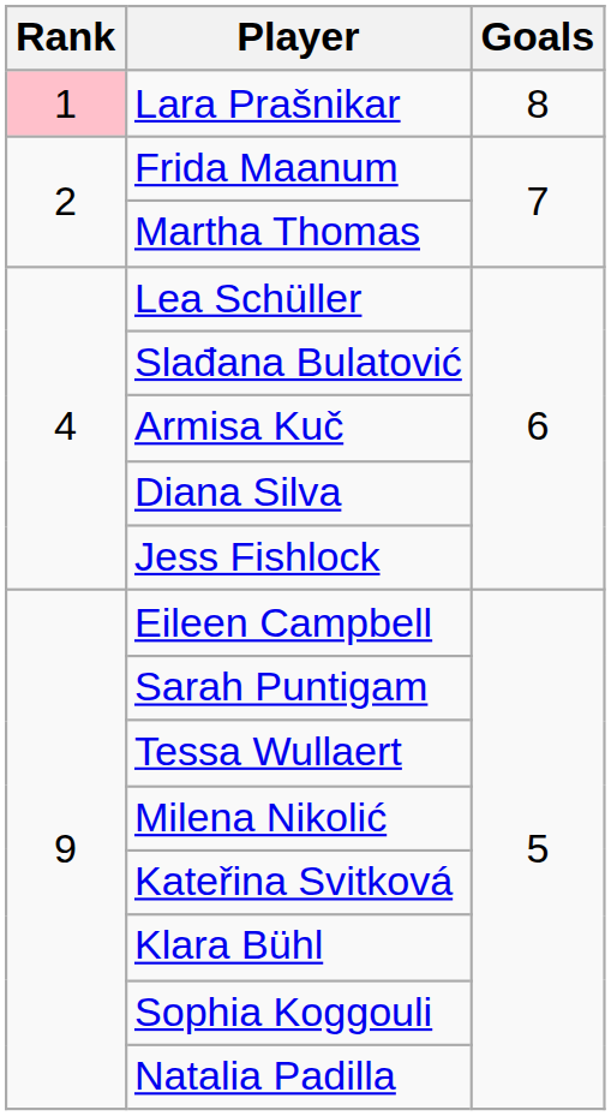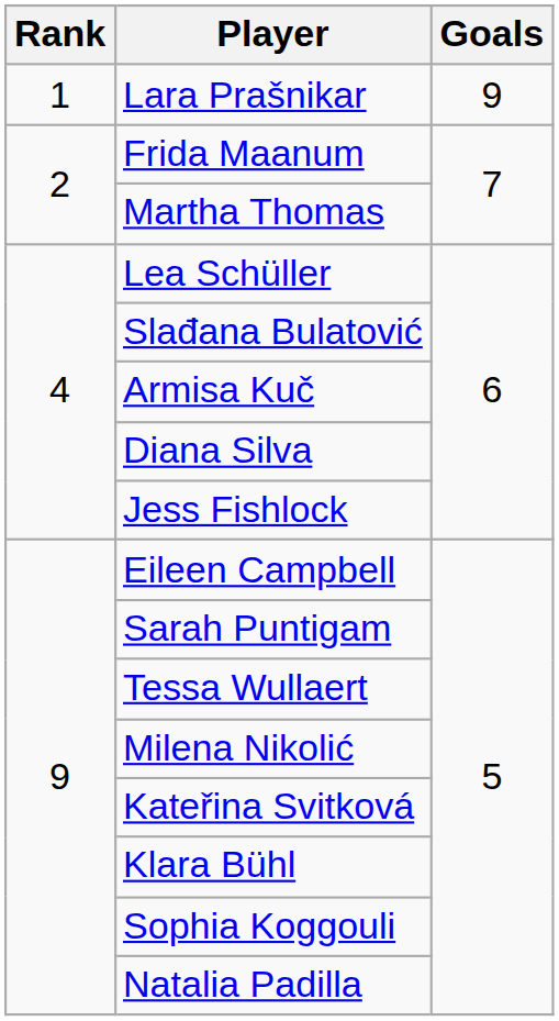Lara Prašnikar | Rank: pink background -> no background
Lara Prašnikar | Goals: 8 -> 9
